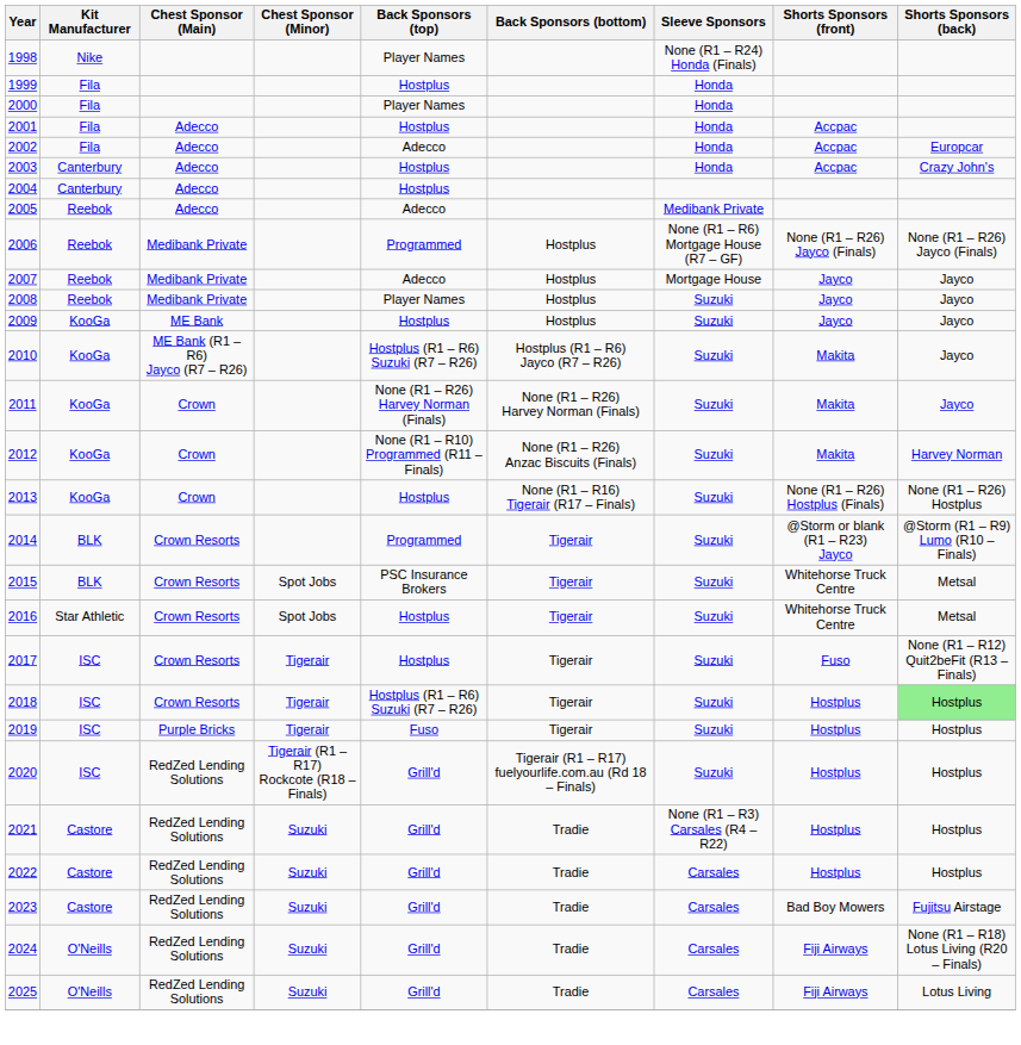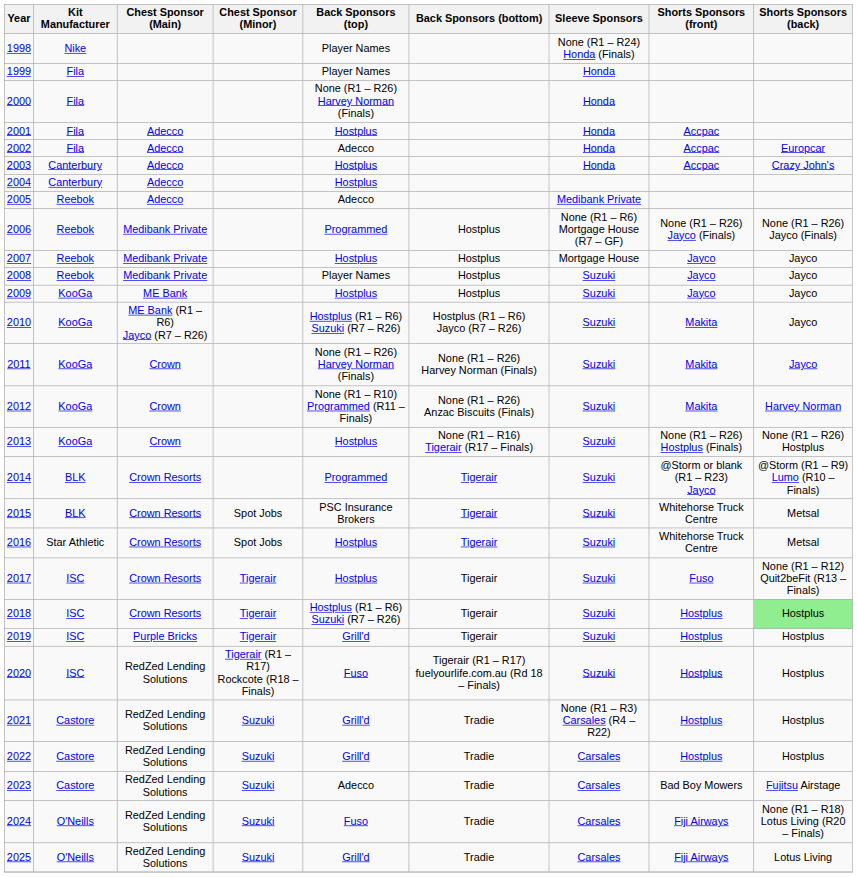1999 | Back Sponsors (top): Hostplus -> Player Names
2000 | Back Sponsors (top): Player Names -> None (R1 – R26) Harvey Norman (Finals)
2007 | Back Sponsors (top): Adecco -> Hostplus
2019 | Back Sponsors (top): Fuso -> Grill'd
2020 | Back Sponsors (top): Grill'd -> Fuso
2023 | Back Sponsors (top): Grill'd -> Adecco
2024 | Back Sponsors (top): Grill'd -> Fuso
